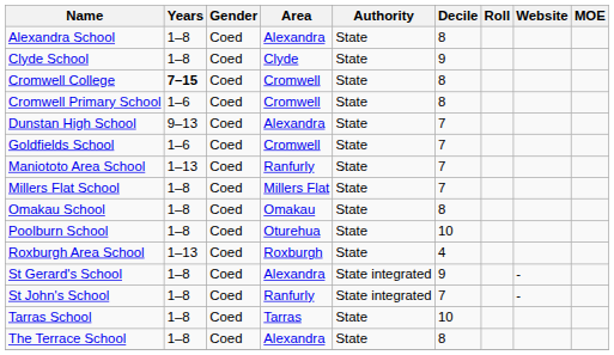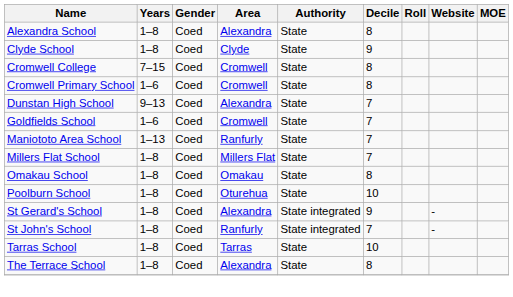Cromwell College | Years: bold -> normal
- row: Roxburgh Area School | 1–13 | Coed | Roxburgh | State | 4
